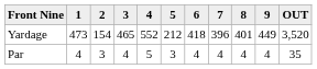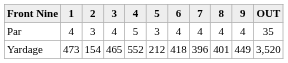rows swapped: Yardage <-> Par
